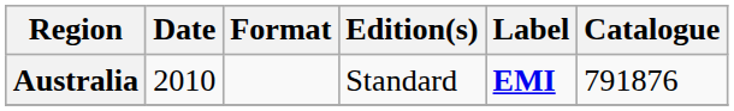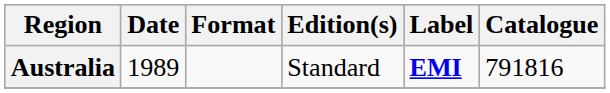Australia | Date: 2010 -> 1989
Australia | Catalogue: 791876 -> 791816
